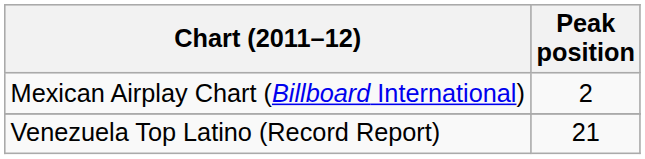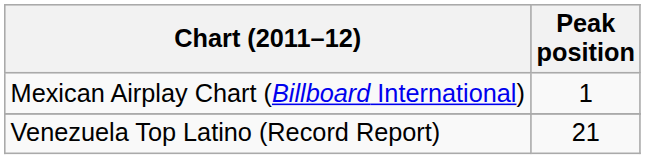Mexican Airplay Chart (Billboard International) | Peak position: 2 -> 1
